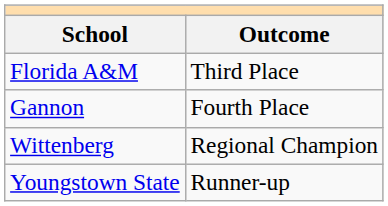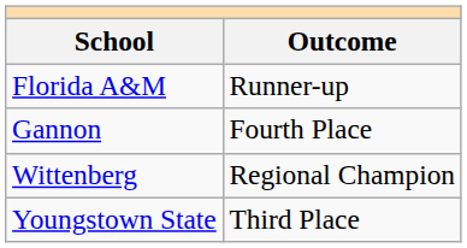Florida A&M | Outcome: Third Place -> Runner-up
Youngstown State | Outcome: Runner-up -> Third Place
